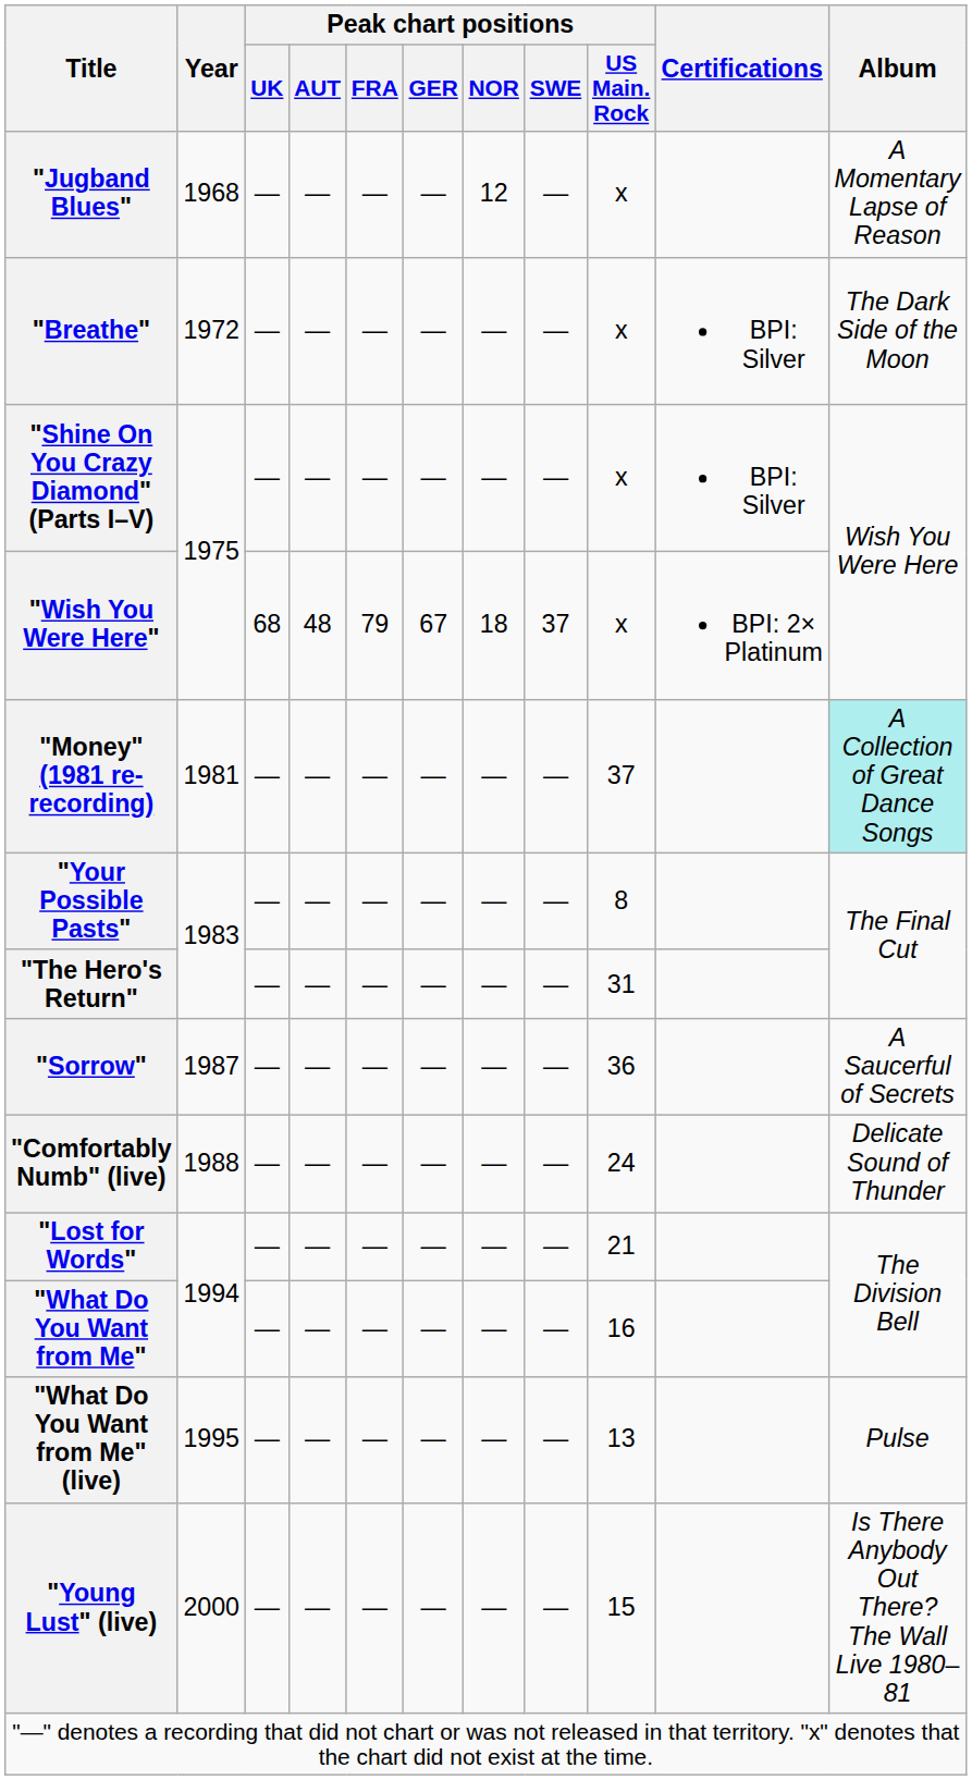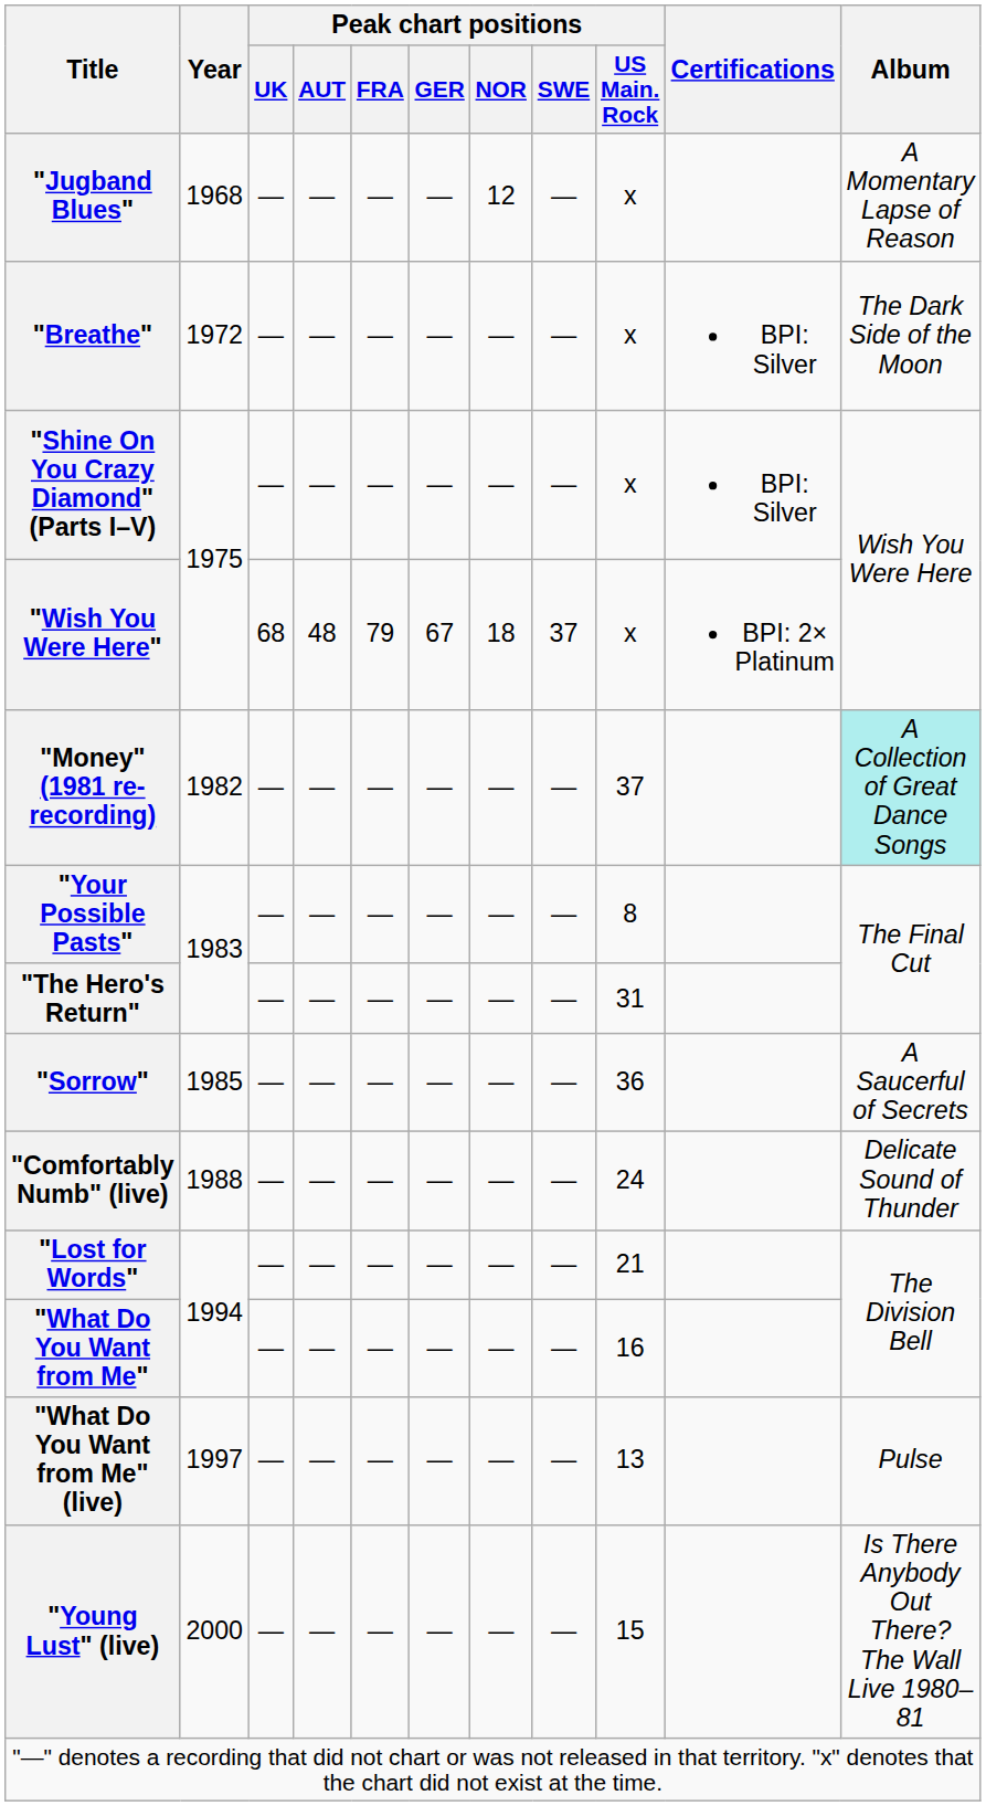"Money" (1981 re-recording) | Year: 1981 -> 1982
"Sorrow" | Year: 1987 -> 1985
"What Do You Want from Me" (live) | Year: 1995 -> 1997
